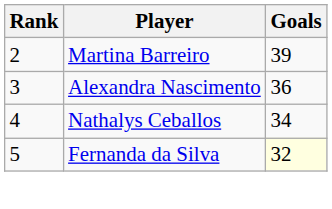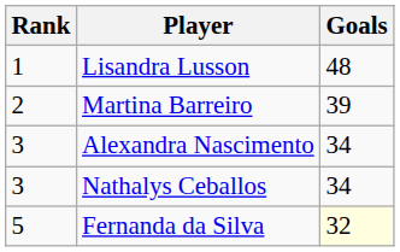+ row: 1 | Lisandra Lusson | 48
Alexandra Nascimento | Goals: 36 -> 34
Nathalys Ceballos | Rank: 4 -> 3
